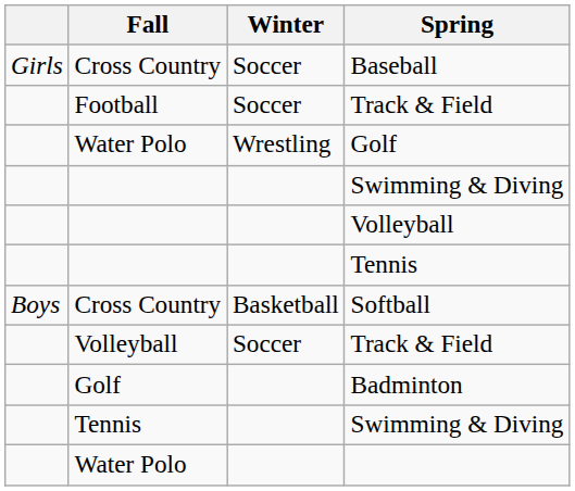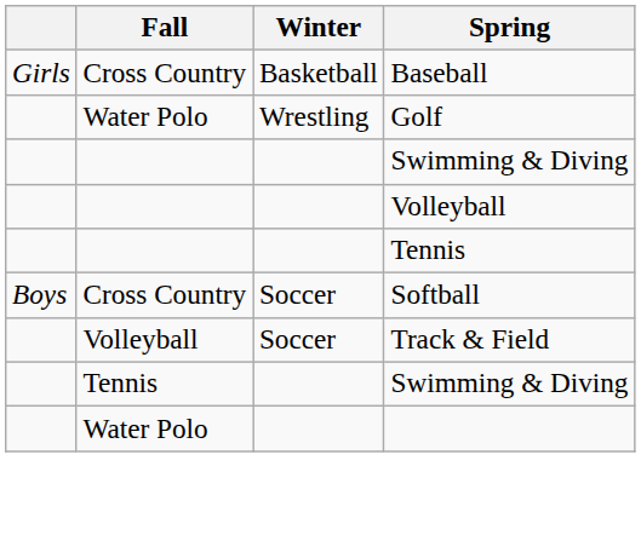Baseball | Winter: Soccer -> Basketball
- row: Football | Soccer | Track & Field
Softball | Winter: Basketball -> Soccer
- row: Golf | Badminton
